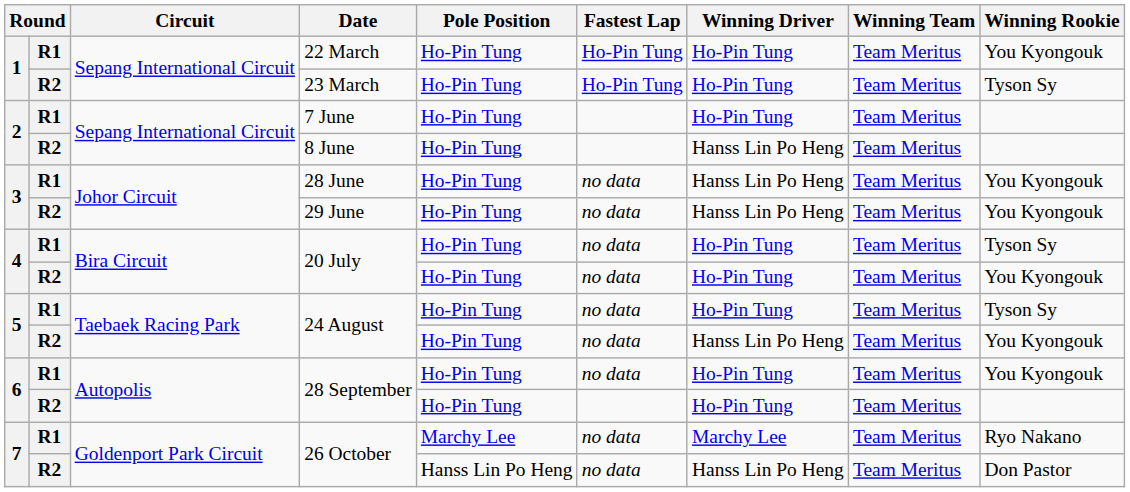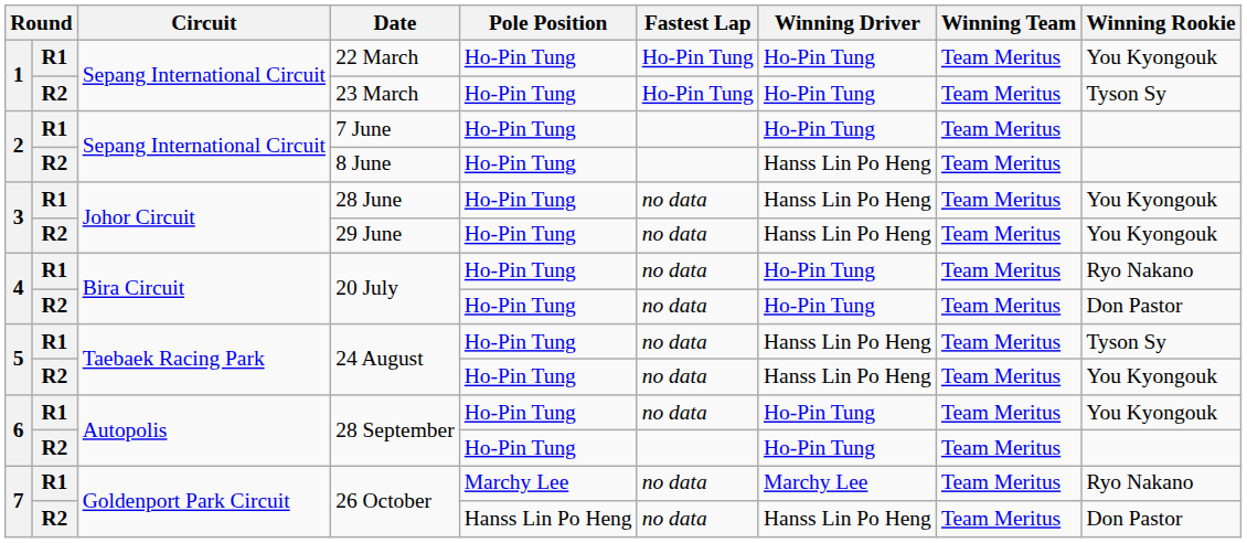R1 / 20 July | Winning Rookie: Tyson Sy -> Ryo Nakano
R2 / 20 July | Winning Rookie: You Kyongouk -> Don Pastor
R1 / 24 August | Winning Driver: Ho-Pin Tung -> Hanss Lin Po Heng
